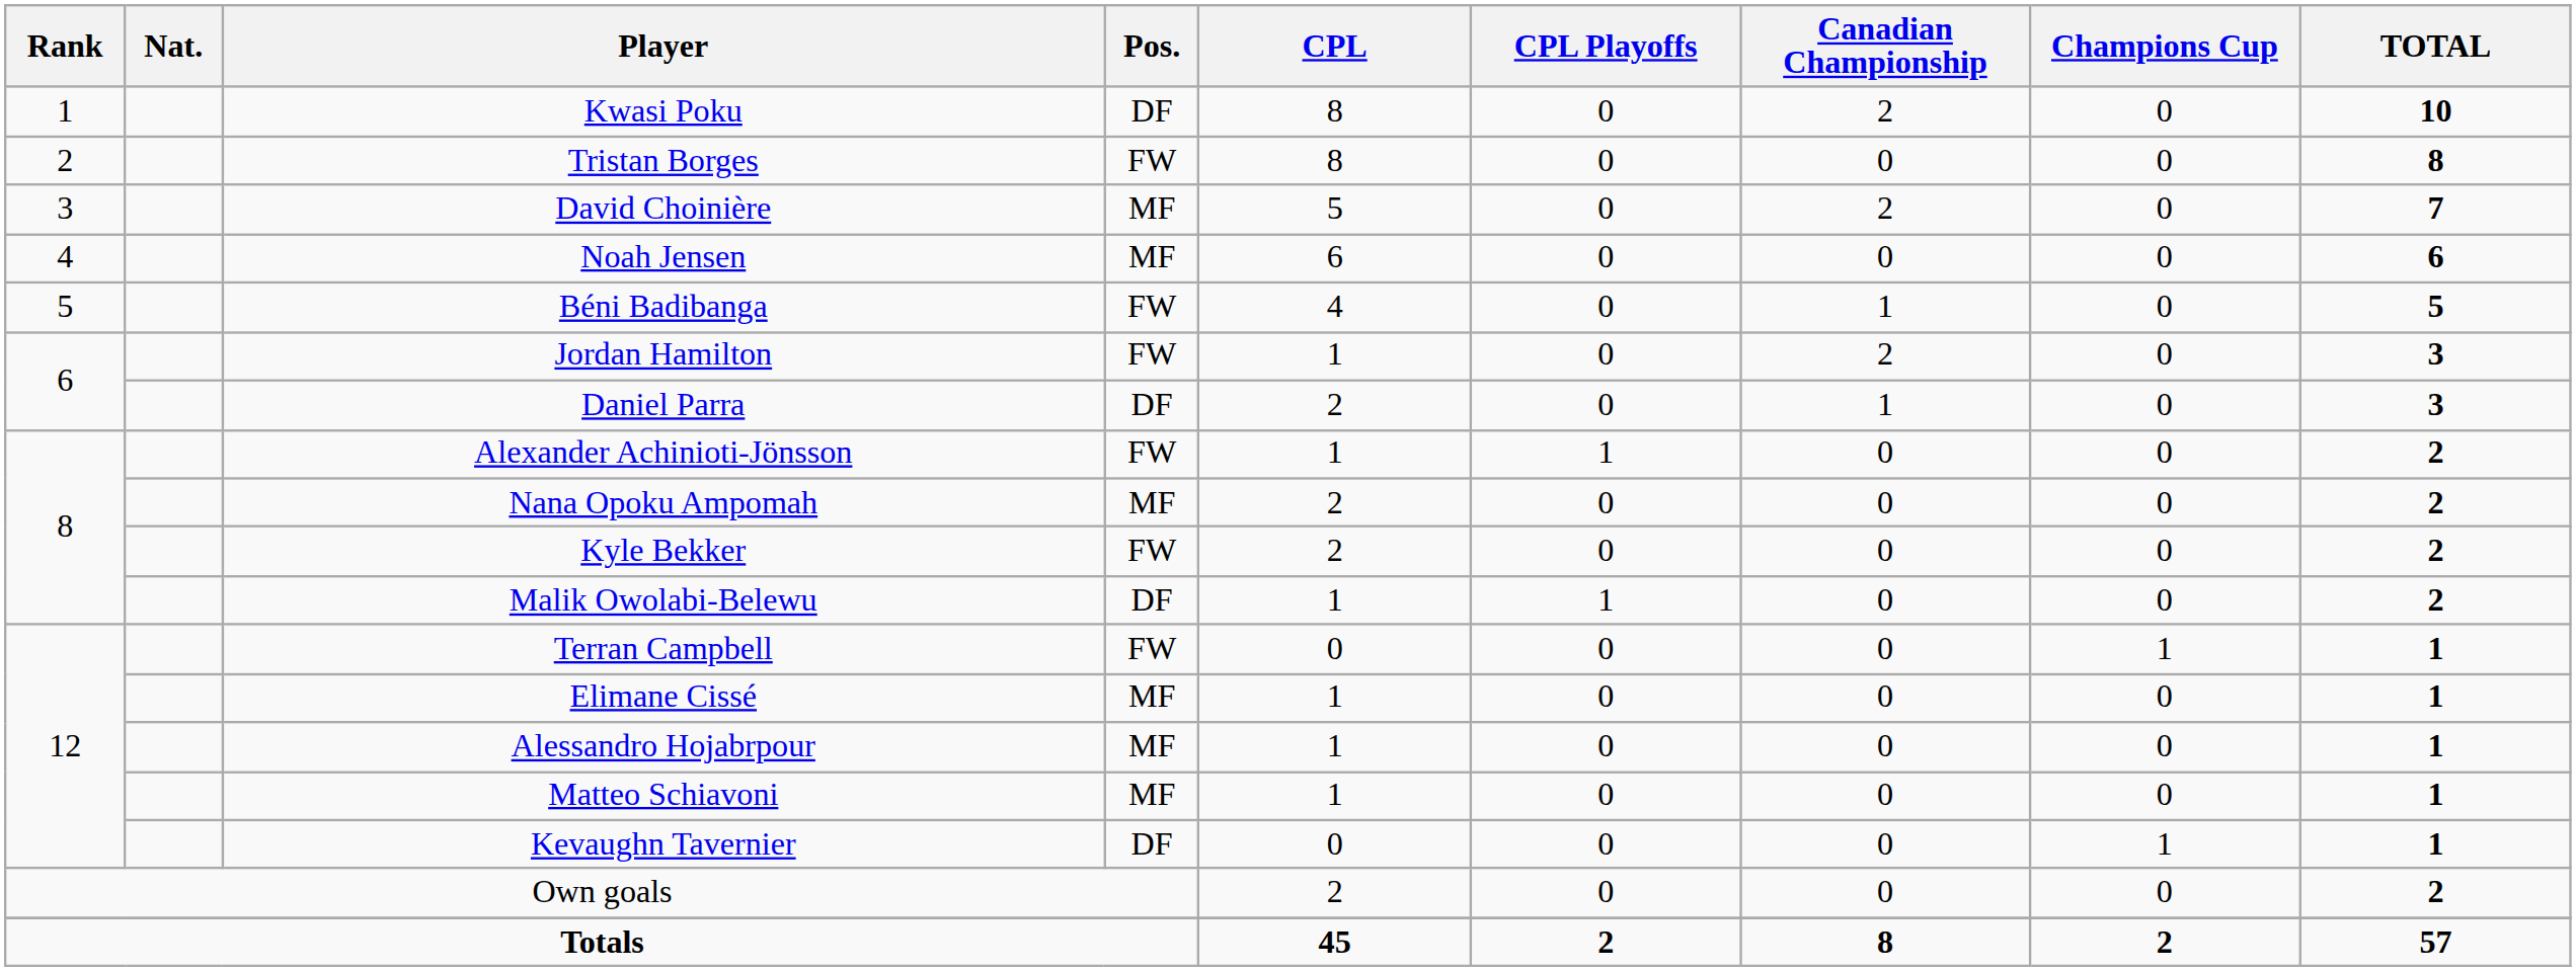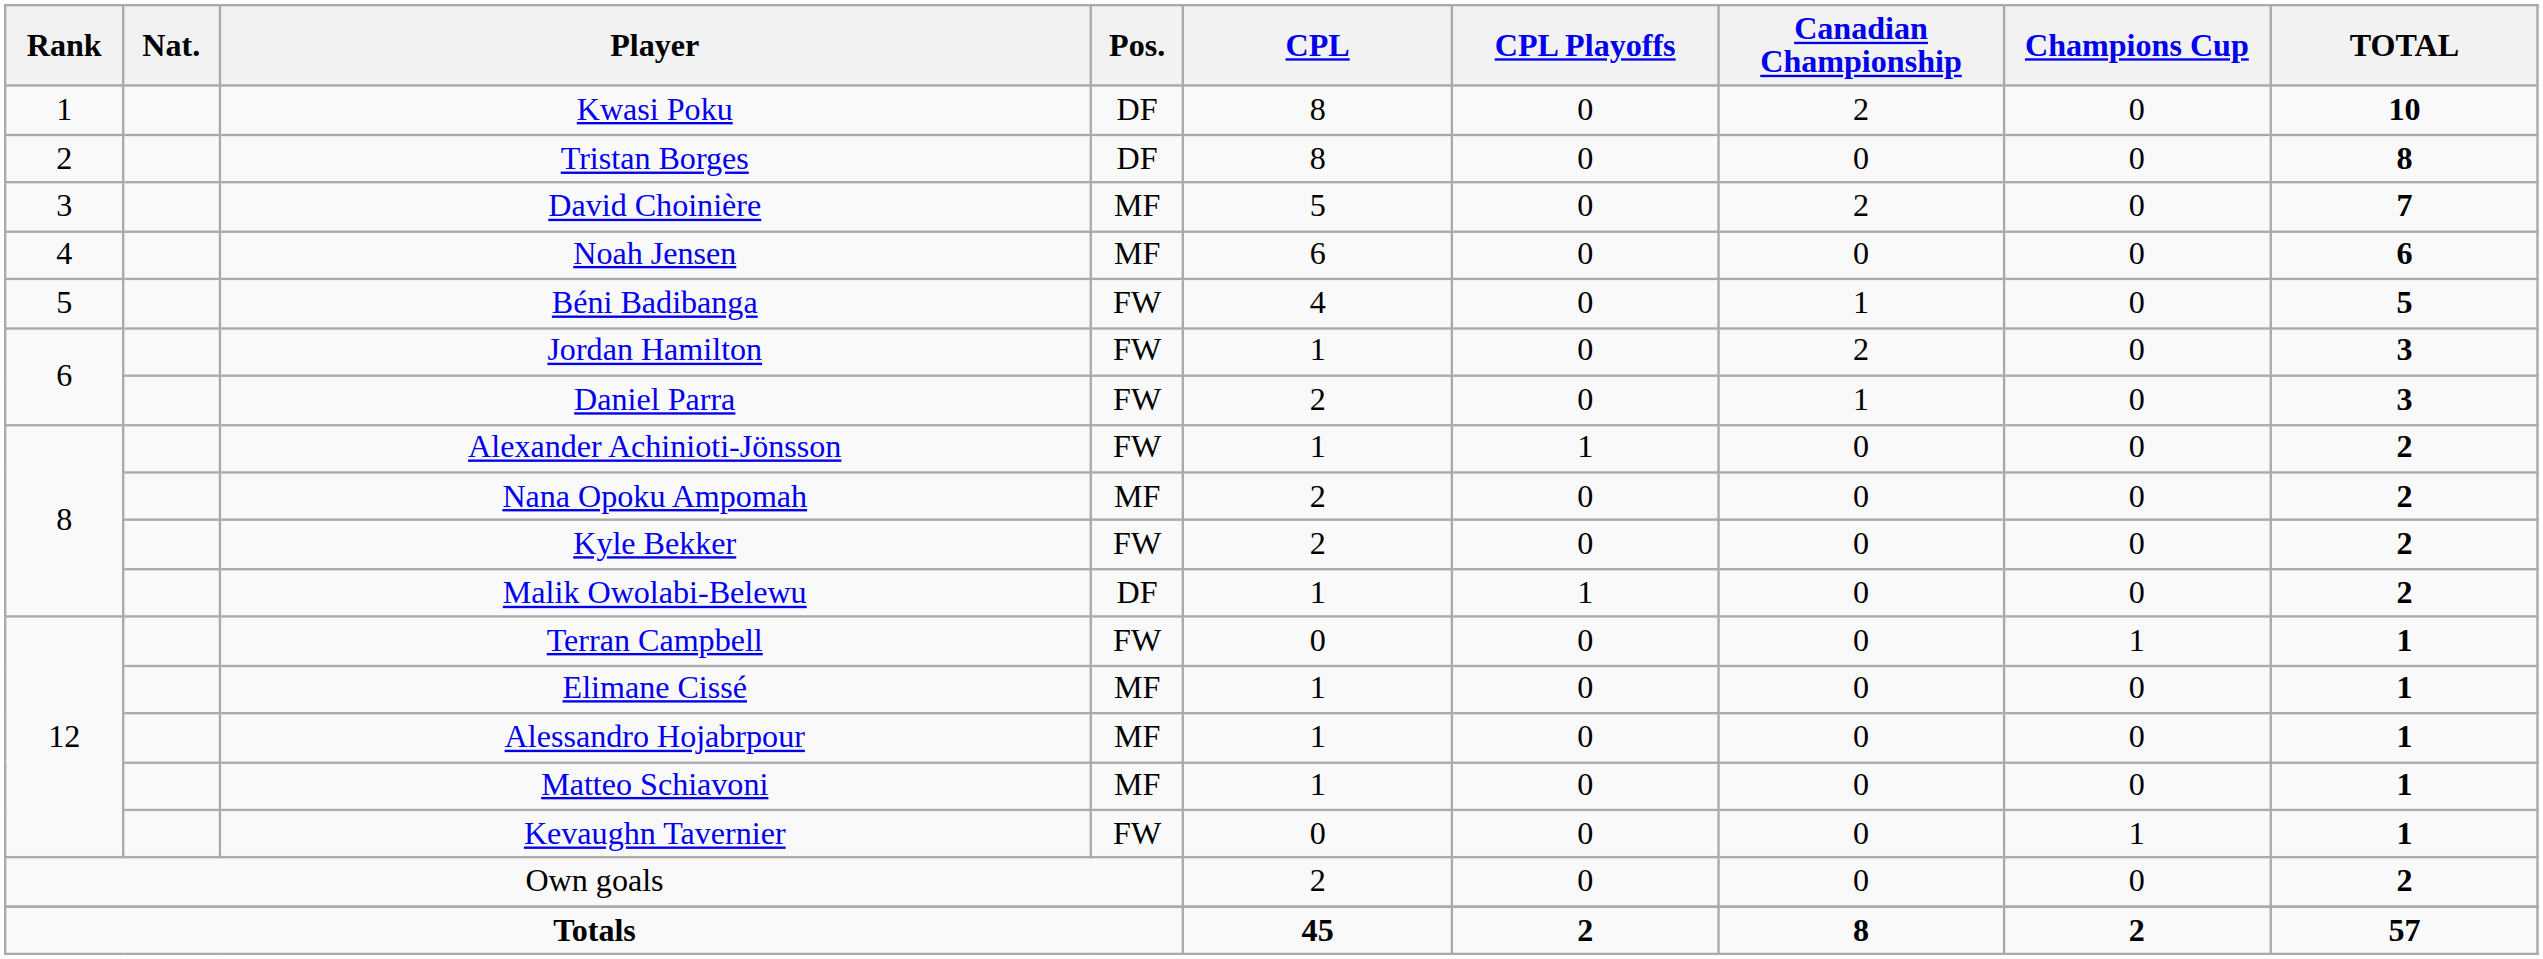Tristan Borges | Pos.: FW -> DF
Daniel Parra | Pos.: DF -> FW
Kevaughn Tavernier | Pos.: DF -> FW
